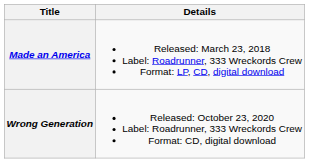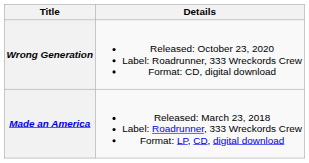rows swapped: Made an America <-> Wrong Generation
